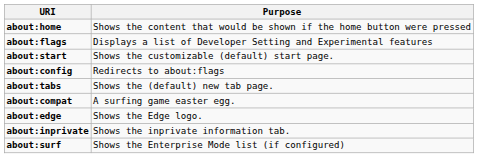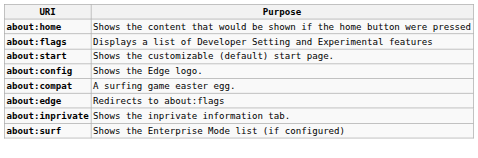about:config | Purpose: Redirects to about:flags -> Shows the Edge logo.
- row: about:tabs | Shows the (default) new tab page.
about:edge | Purpose: Shows the Edge logo. -> Redirects to about:flags
